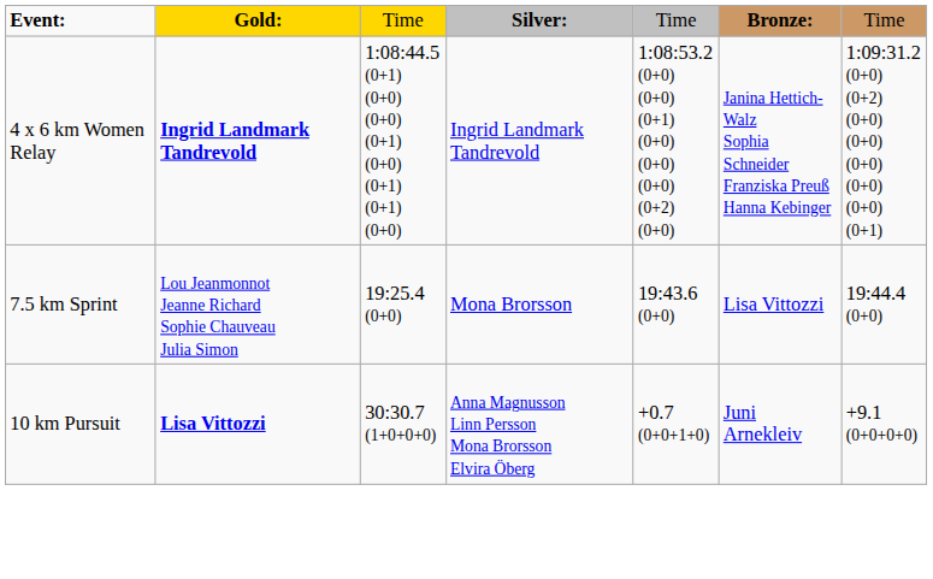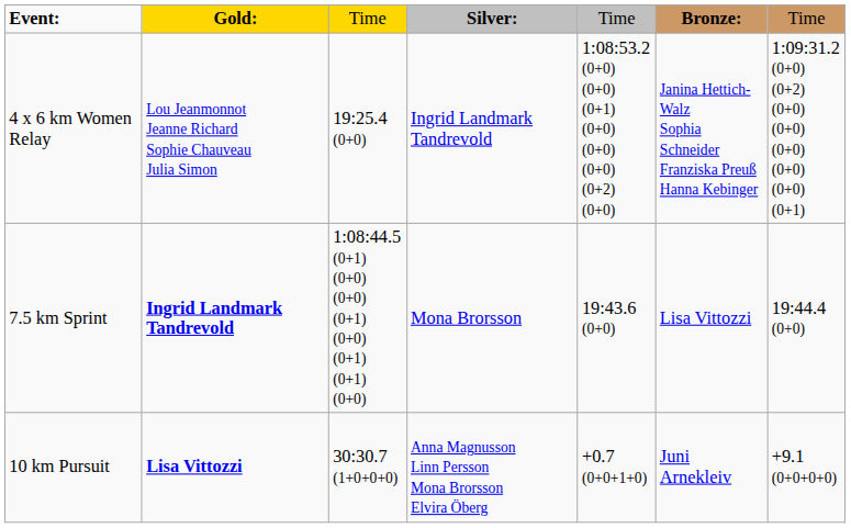4 x 6 km Women Relay | column 2: Ingrid Landmark Tandrevold -> Lou Jeanmonnot Jeanne Richard Sophie Chauveau Julia Simon
4 x 6 km Women Relay | column 3: 1:08:44.5 (0+1) (0+0) (0+0) (0+1) (0+0) (0+1) (0+1) (0+0) -> 19:25.4 (0+0)
7.5 km Sprint | column 2: Lou Jeanmonnot Jeanne Richard Sophie Chauveau Julia Simon -> Ingrid Landmark Tandrevold
7.5 km Sprint | column 3: 19:25.4 (0+0) -> 1:08:44.5 (0+1) (0+0) (0+0) (0+1) (0+0) (0+1) (0+1) (0+0)
